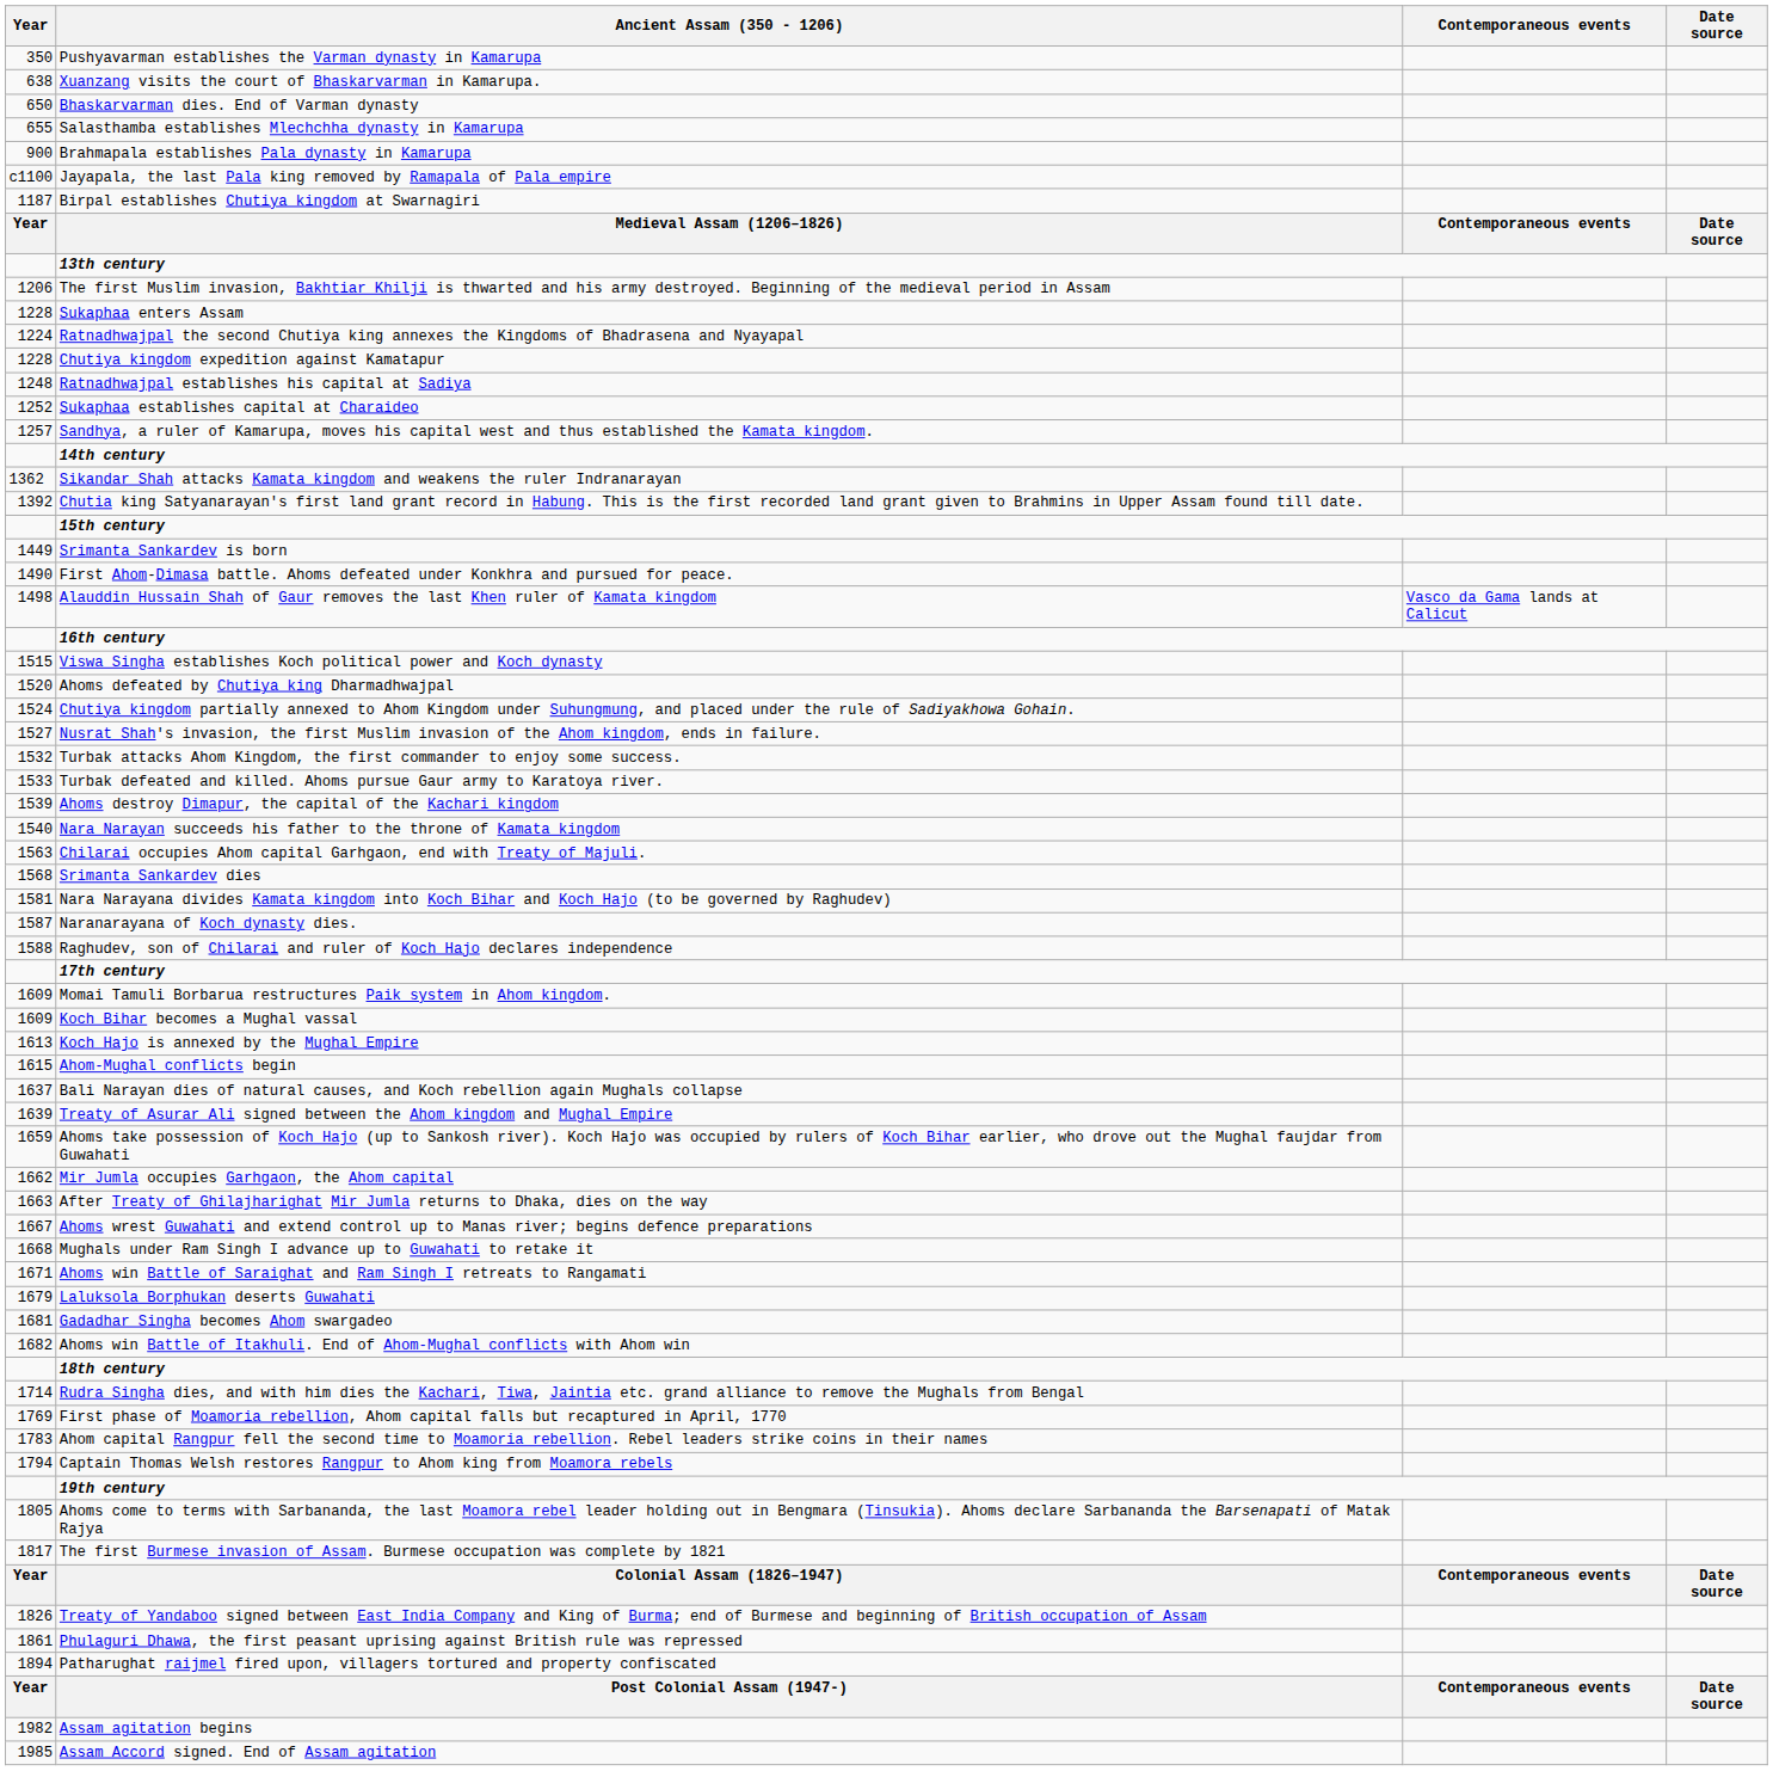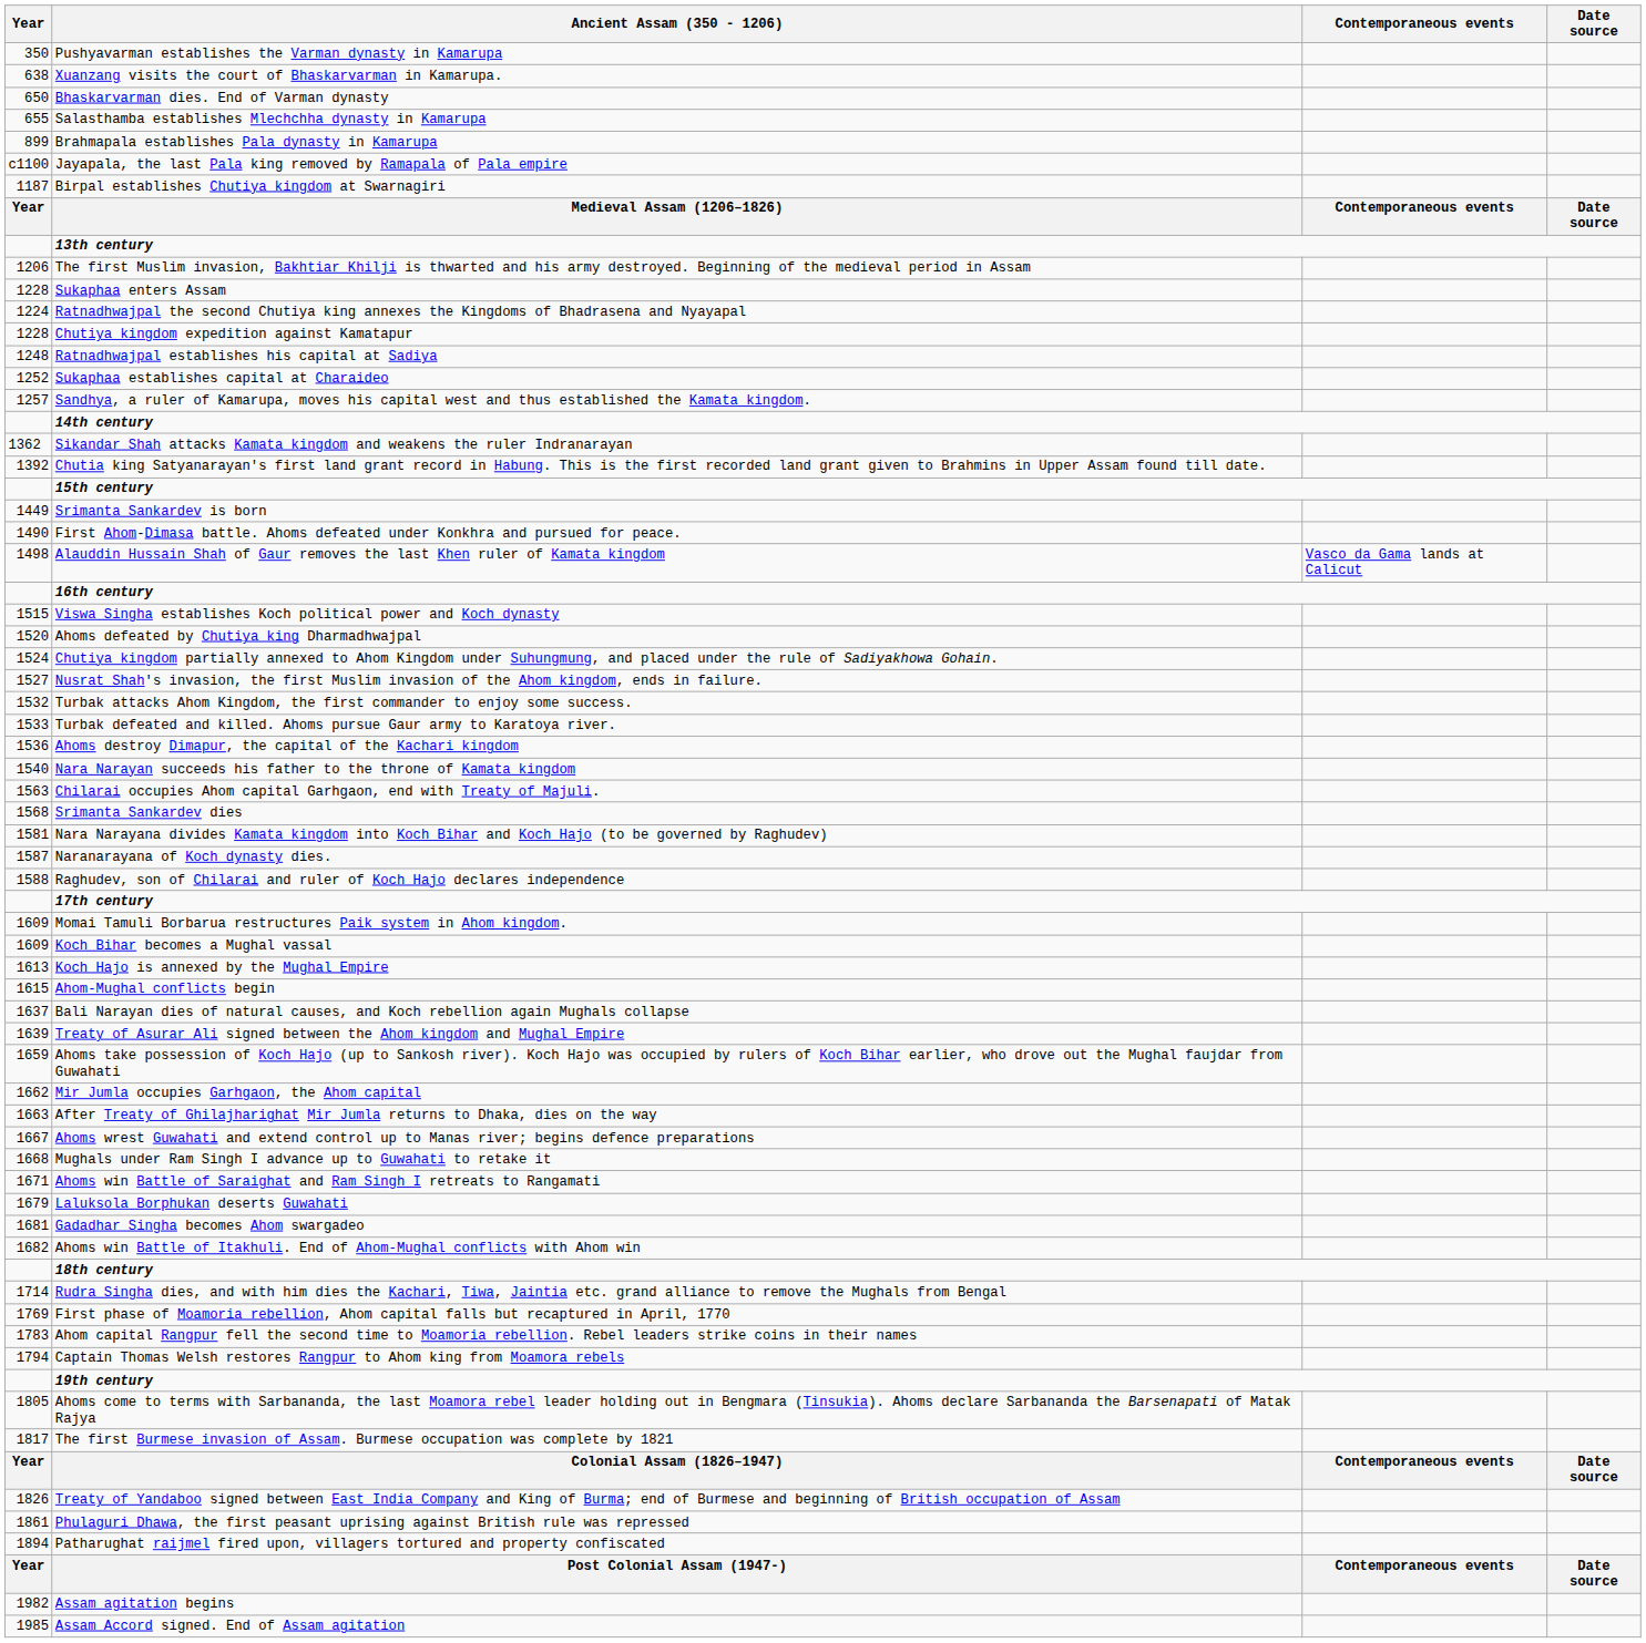Brahmapala establishes Pala dynasty in Kamarupa | Year: 900 -> 899
Ahoms destroy Dimapur, the capital of the Kachari kingdom | Year: 1539 -> 1536
